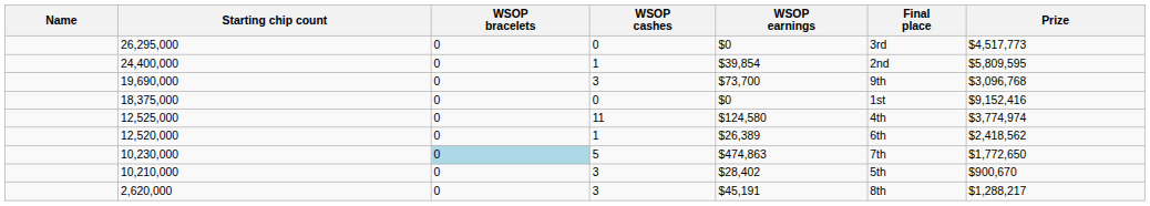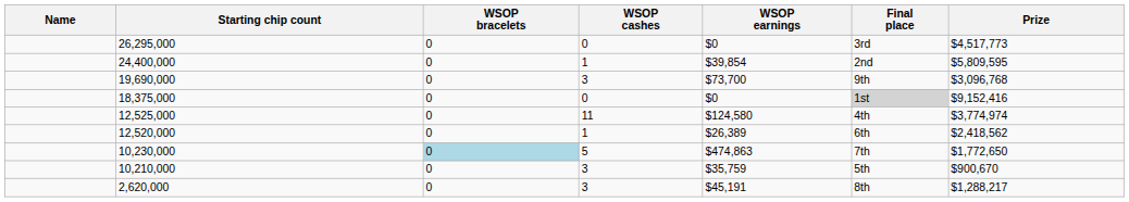18,375,000 | Final place: no background -> lightgrey background
10,210,000 | WSOP earnings: $28,402 -> $35,759
